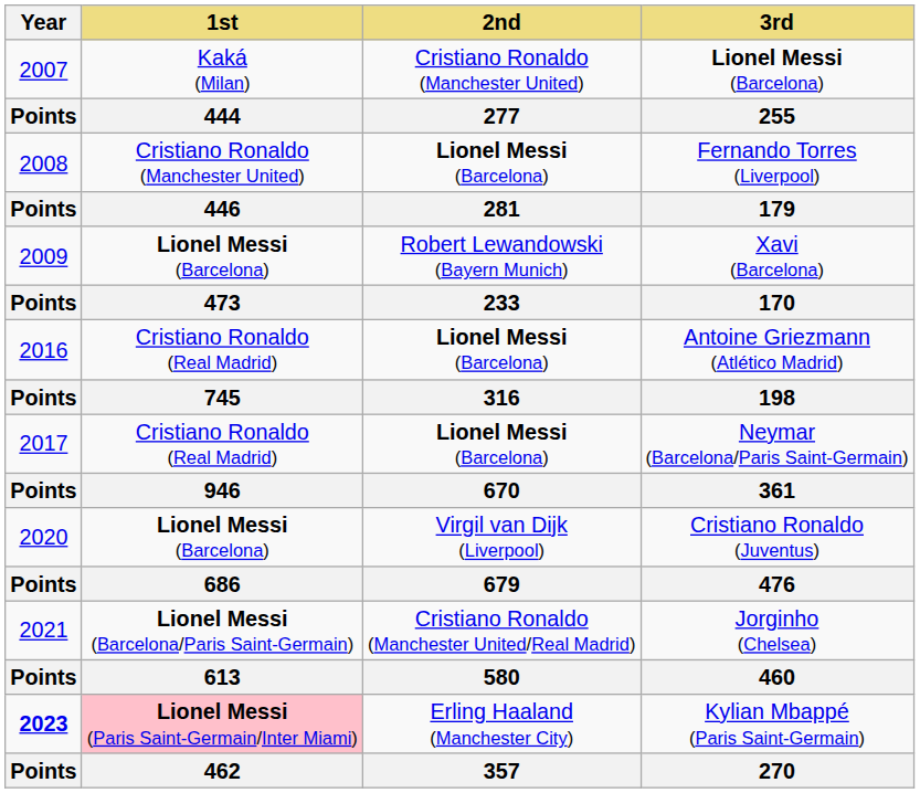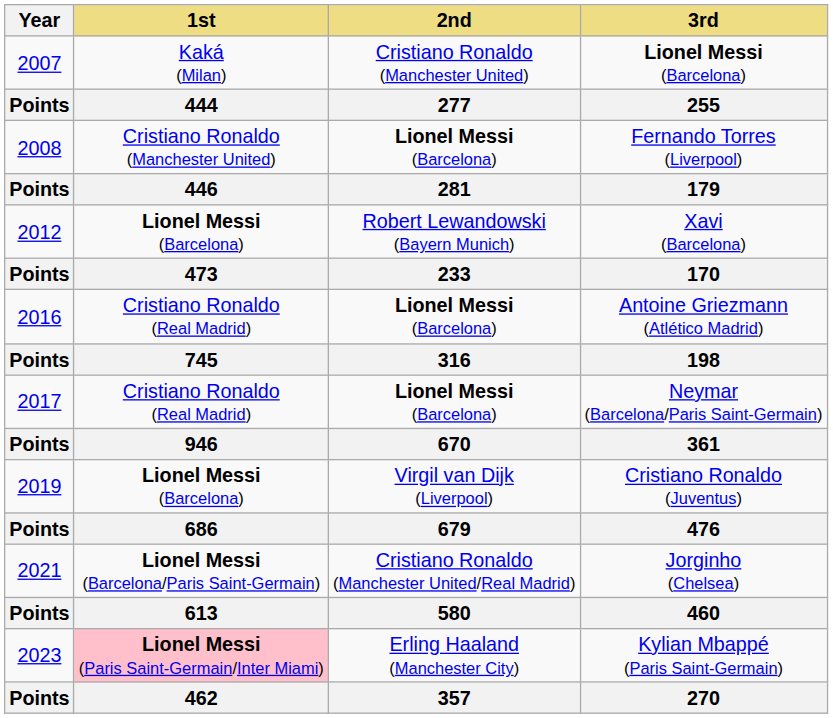Xavi (Barcelona) | Year: 2009 -> 2012
Cristiano Ronaldo (Juventus) | Year: 2020 -> 2019
Kylian Mbappé (Paris Saint-Germain) | Year: bold -> normal
